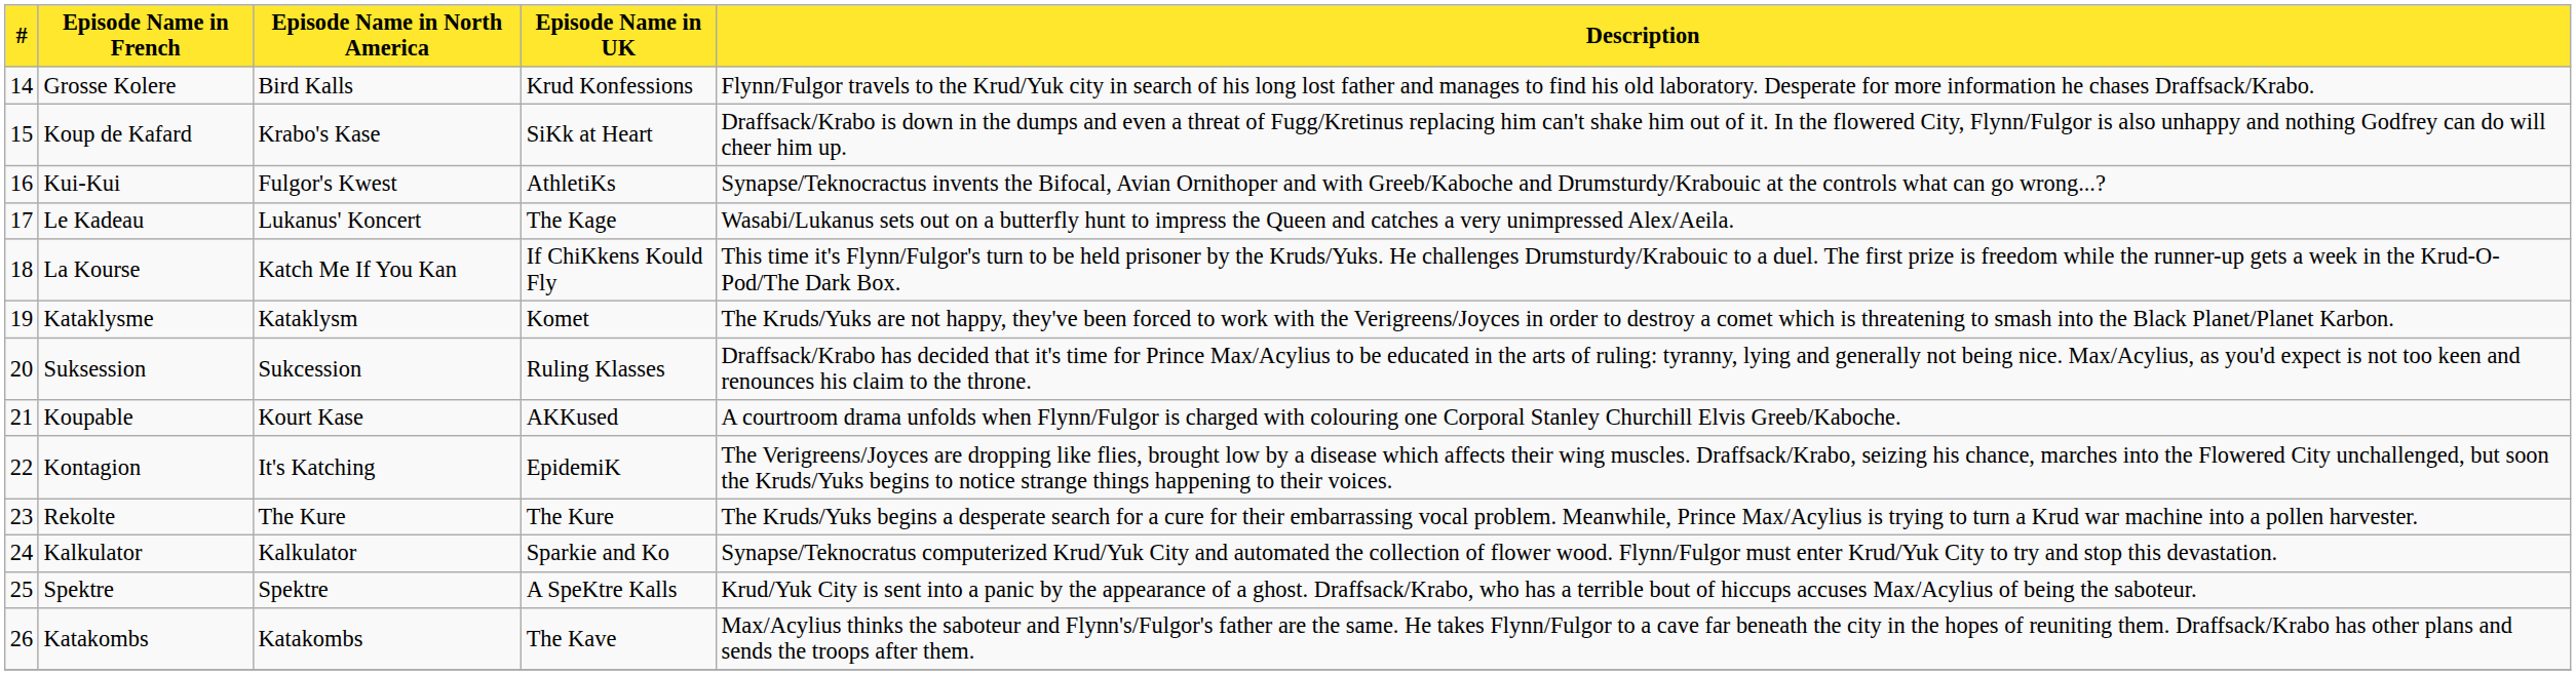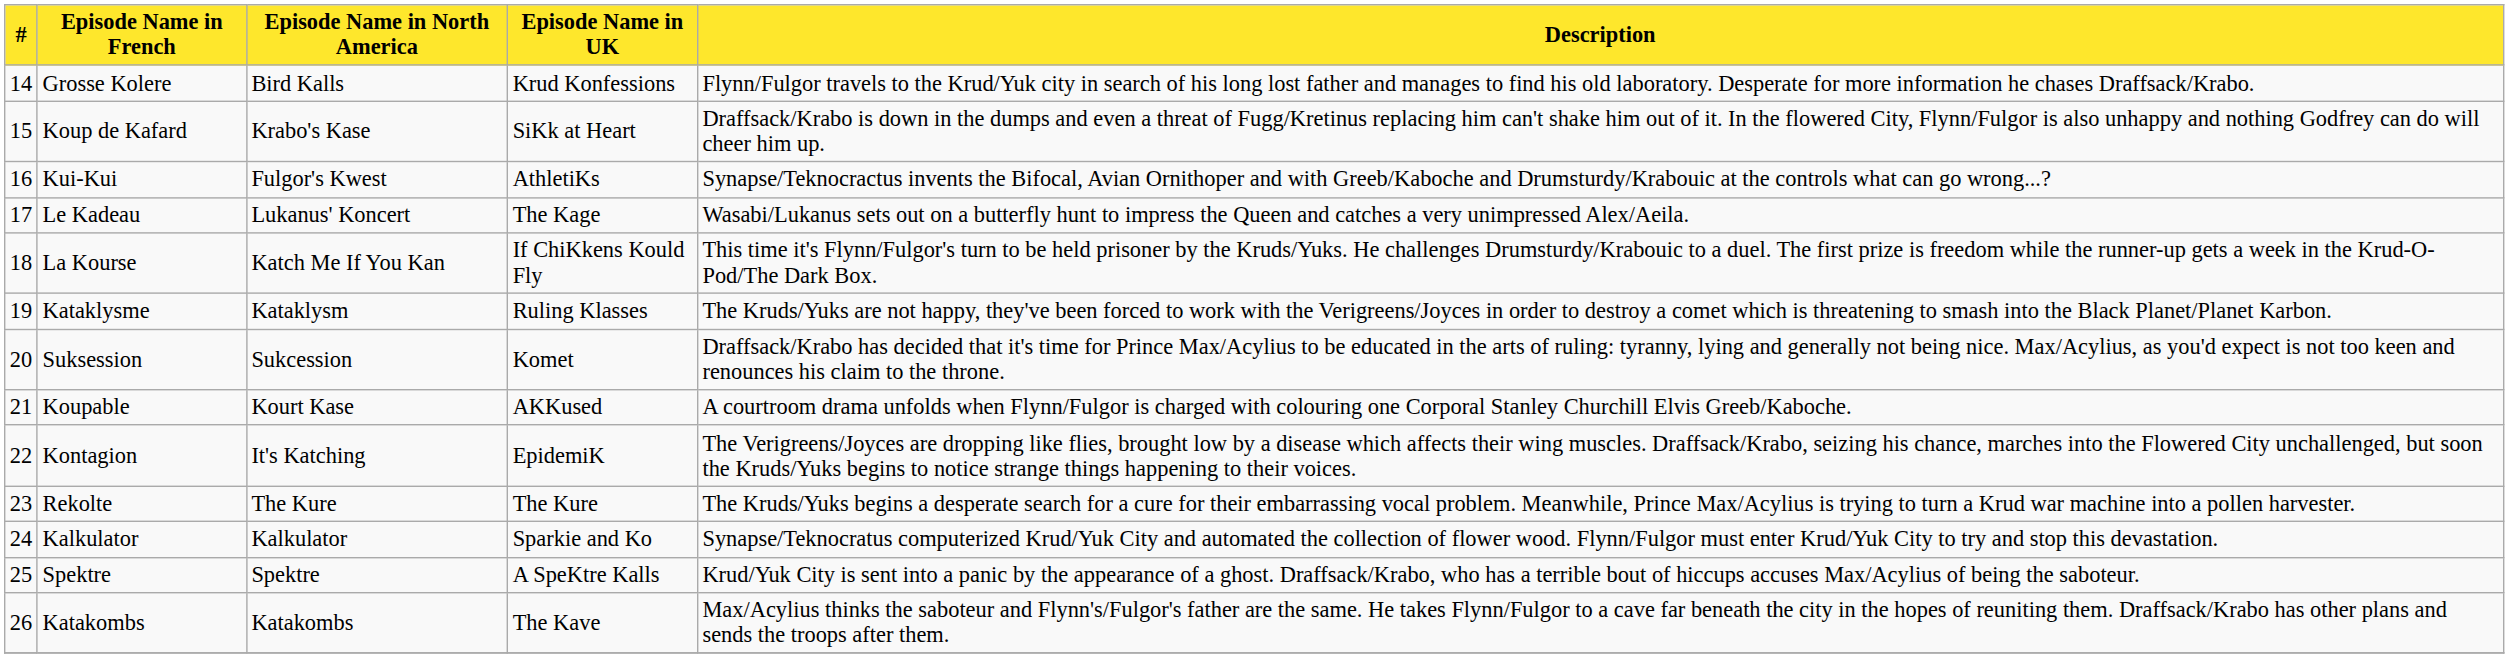Kataklysme | Episode Name in UK: Komet -> Ruling Klasses
Suksession | Episode Name in UK: Ruling Klasses -> Komet
